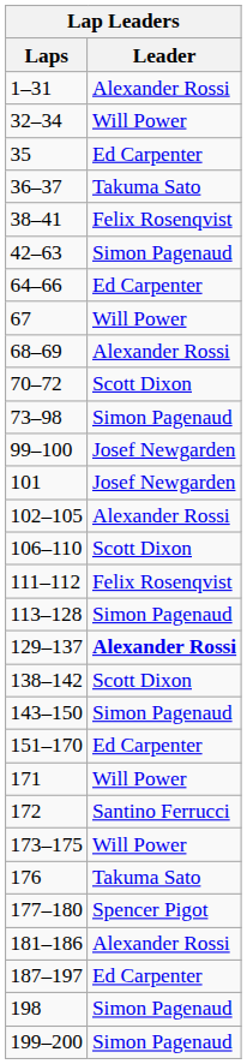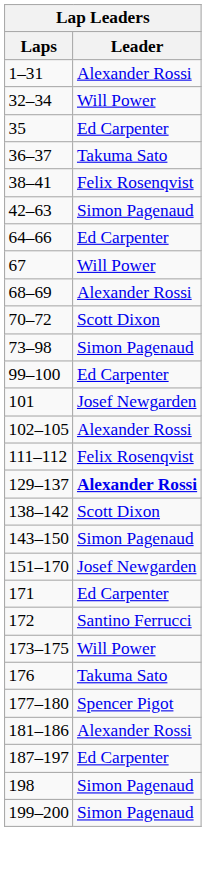99–100 | Leader: Josef Newgarden -> Ed Carpenter
- row: 106–110 | Scott Dixon
- row: 113–128 | Simon Pagenaud
151–170 | Leader: Ed Carpenter -> Josef Newgarden
171 | Leader: Will Power -> Ed Carpenter
